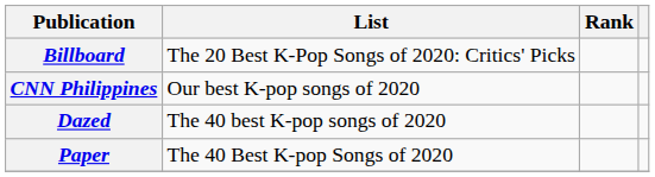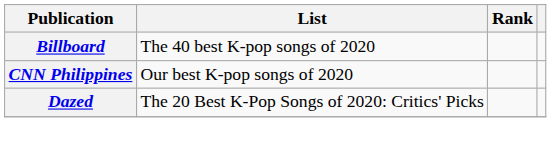Billboard | List: The 20 Best K-Pop Songs of 2020: Critics' Picks -> The 40 best K-pop songs of 2020
Dazed | List: The 40 best K-pop songs of 2020 -> The 20 Best K-Pop Songs of 2020: Critics' Picks
- row: Paper | The 40 Best K-pop Songs of 2020
